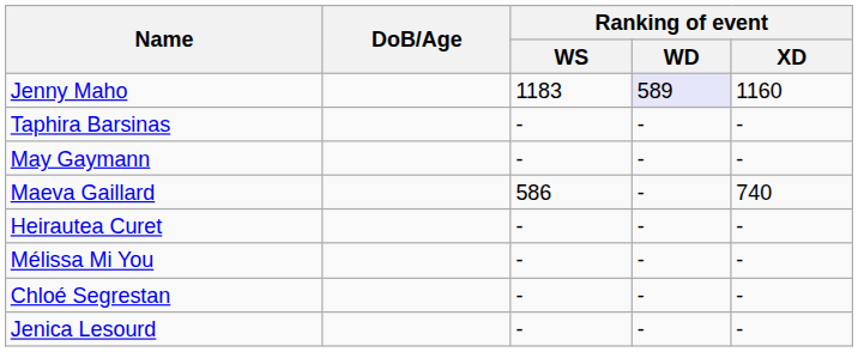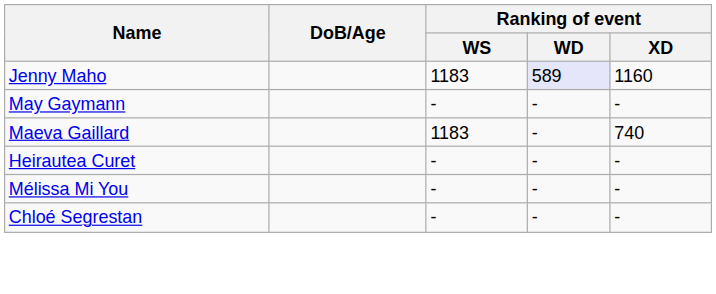- row: Taphira Barsinas | - | - | -
Maeva Gaillard | Ranking of event / WS: 586 -> 1183
- row: Jenica Lesourd | - | - | -
